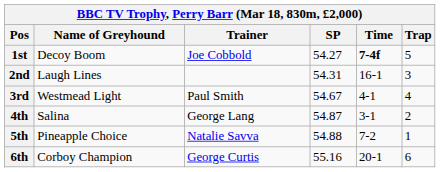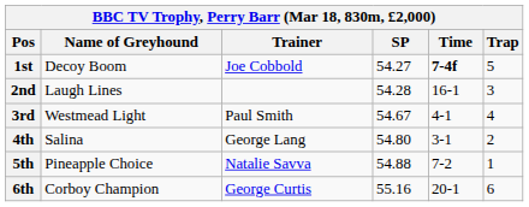2nd | SP: 54.31 -> 54.28
4th | SP: 54.87 -> 54.80
